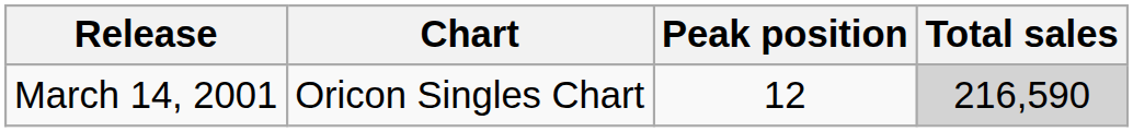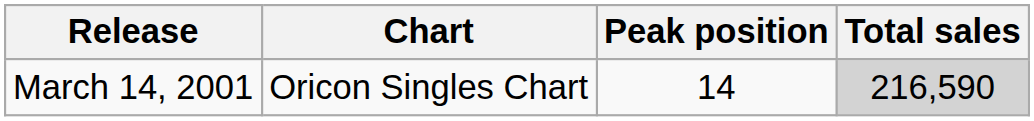March 14, 2001 | Peak position: 12 -> 14
